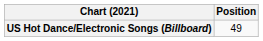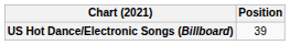US Hot Dance/Electronic Songs (Billboard) | Position: 49 -> 39
